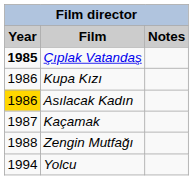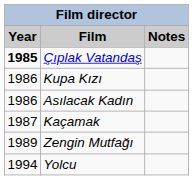Asılacak Kadın | Year: gold background -> no background
Zengin Mutfağı | Year: 1988 -> 1989
